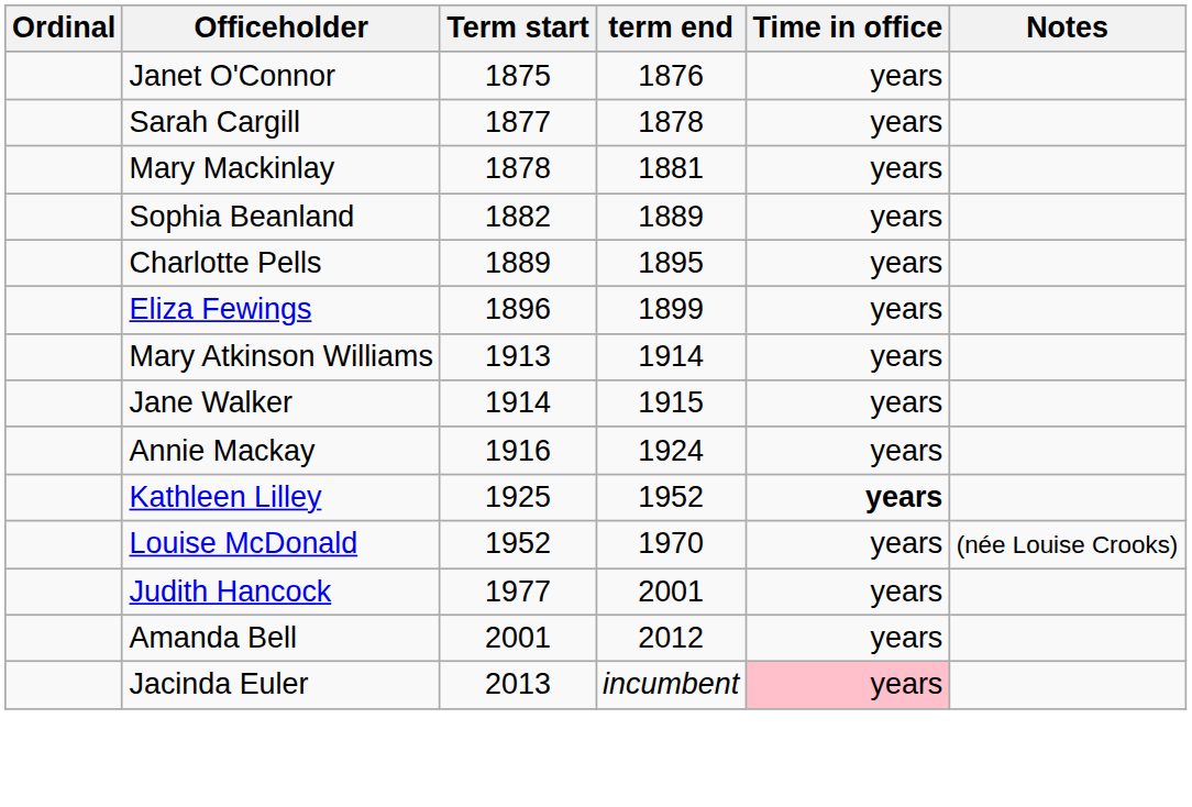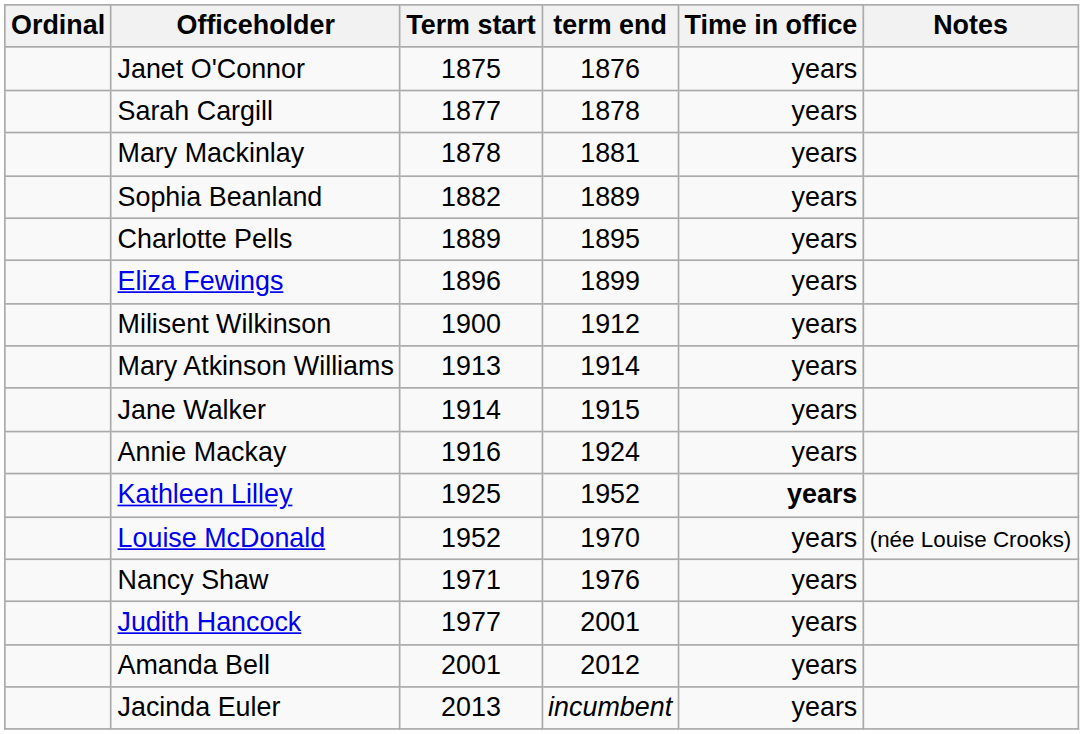+ row: Milisent Wilkinson | 1900 | 1912 | years
+ row: Nancy Shaw | 1971 | 1976 | years
Jacinda Euler | Time in office: pink background -> no background
